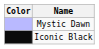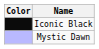rows swapped: Mystic Dawn <-> Iconic Black
